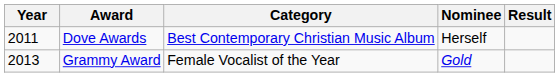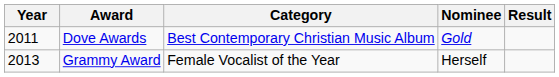Dove Awards | Nominee: Herself -> Gold
Grammy Award | Nominee: Gold -> Herself
